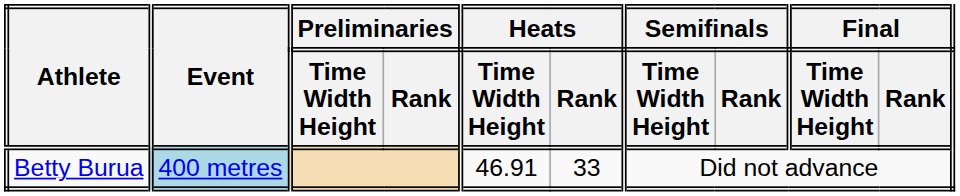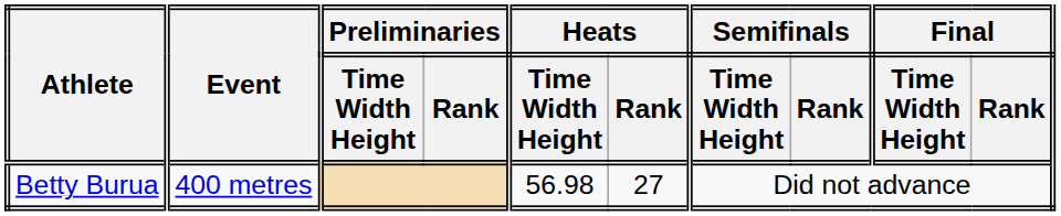Betty Burua | Event: lightblue background -> no background
Betty Burua | Heats / Time Width Height: 46.91 -> 56.98
Betty Burua | Heats / Rank: 33 -> 27
